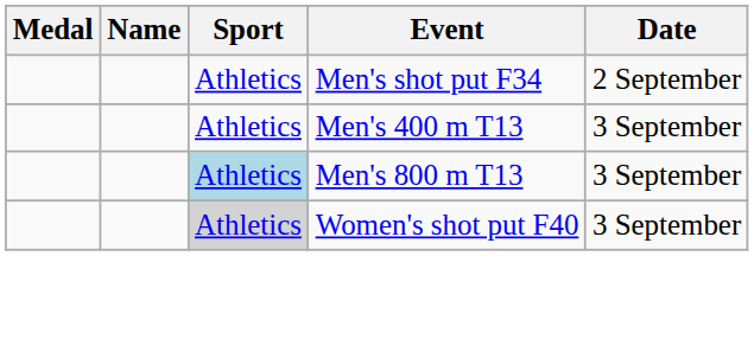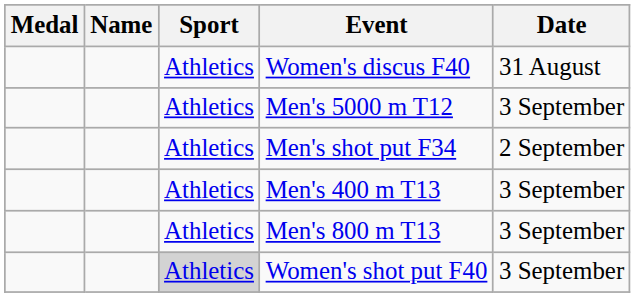+ row: Athletics | Women's discus F40 | 31 August
+ row: Athletics | Men's 5000 m T12 | 3 September
Men's 800 m T13 | Sport: lightblue background -> no background
